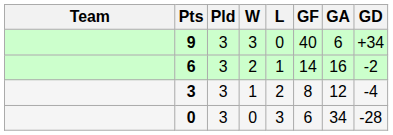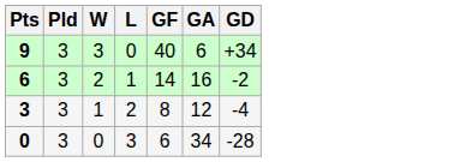- column: Team
